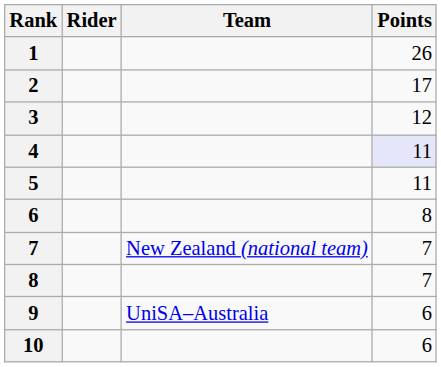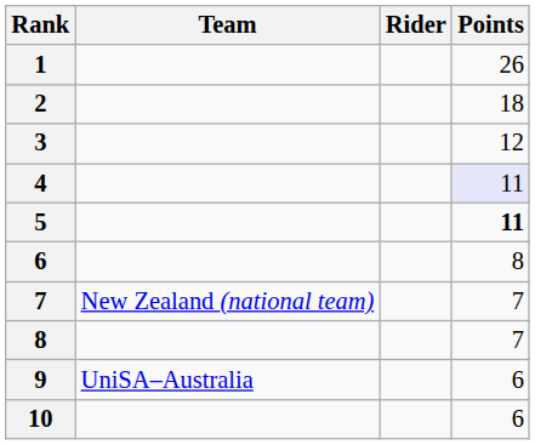columns swapped: Rider <-> Team
2 | Points: 17 -> 18
5 | Points: normal -> bold
